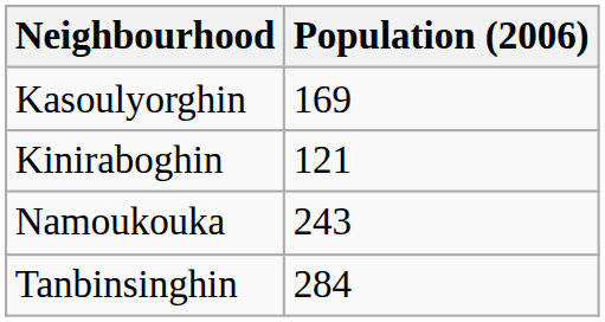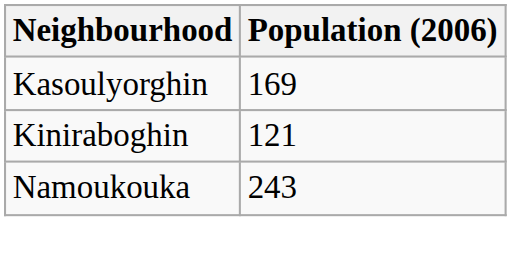- row: Tanbinsinghin | 284
